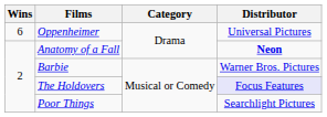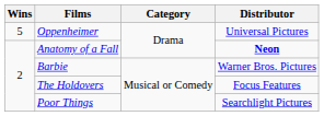Oppenheimer | Wins: 6 -> 5
The Holdovers | Distributor: lavender background -> no background
